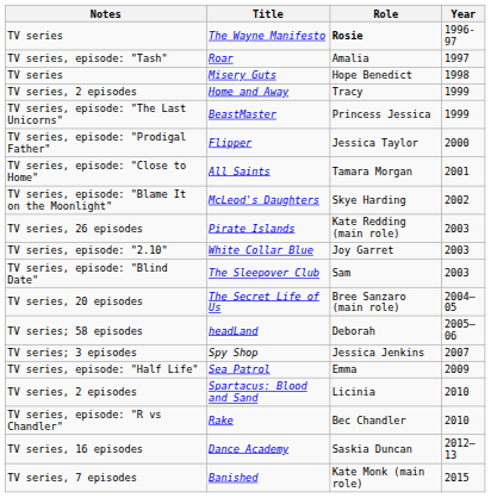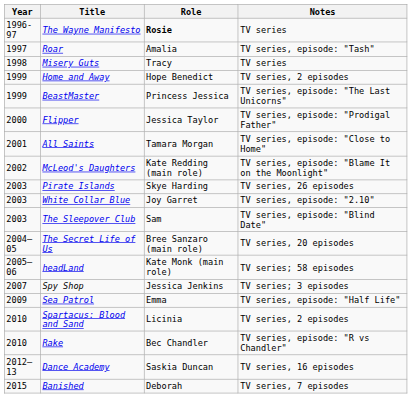columns swapped: Year <-> Notes
Misery Guts | Role: Hope Benedict -> Tracy
Home and Away | Role: Tracy -> Hope Benedict
McLeod's Daughters | Role: Skye Harding -> Kate Redding (main role)
Pirate Islands | Role: Kate Redding (main role) -> Skye Harding
headLand | Role: Deborah -> Kate Monk (main role)
Banished | Role: Kate Monk (main role) -> Deborah
